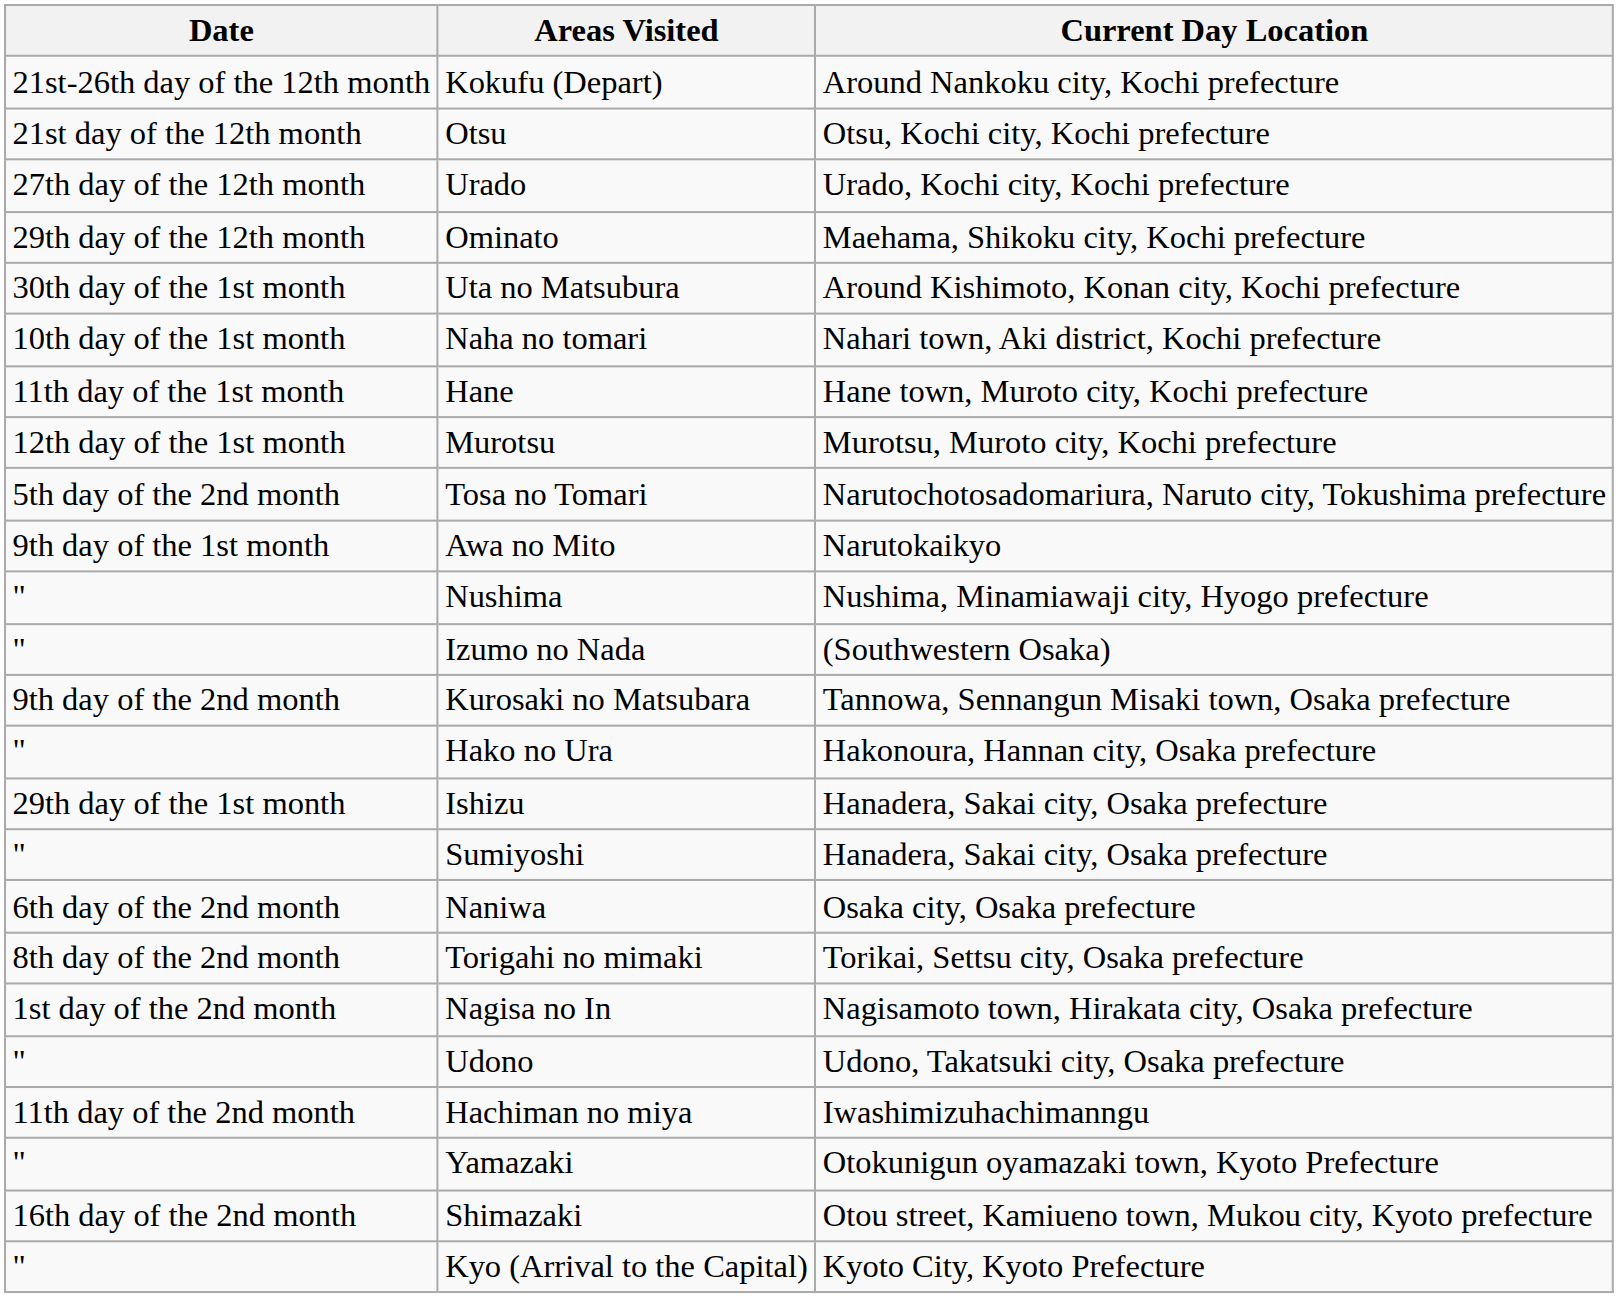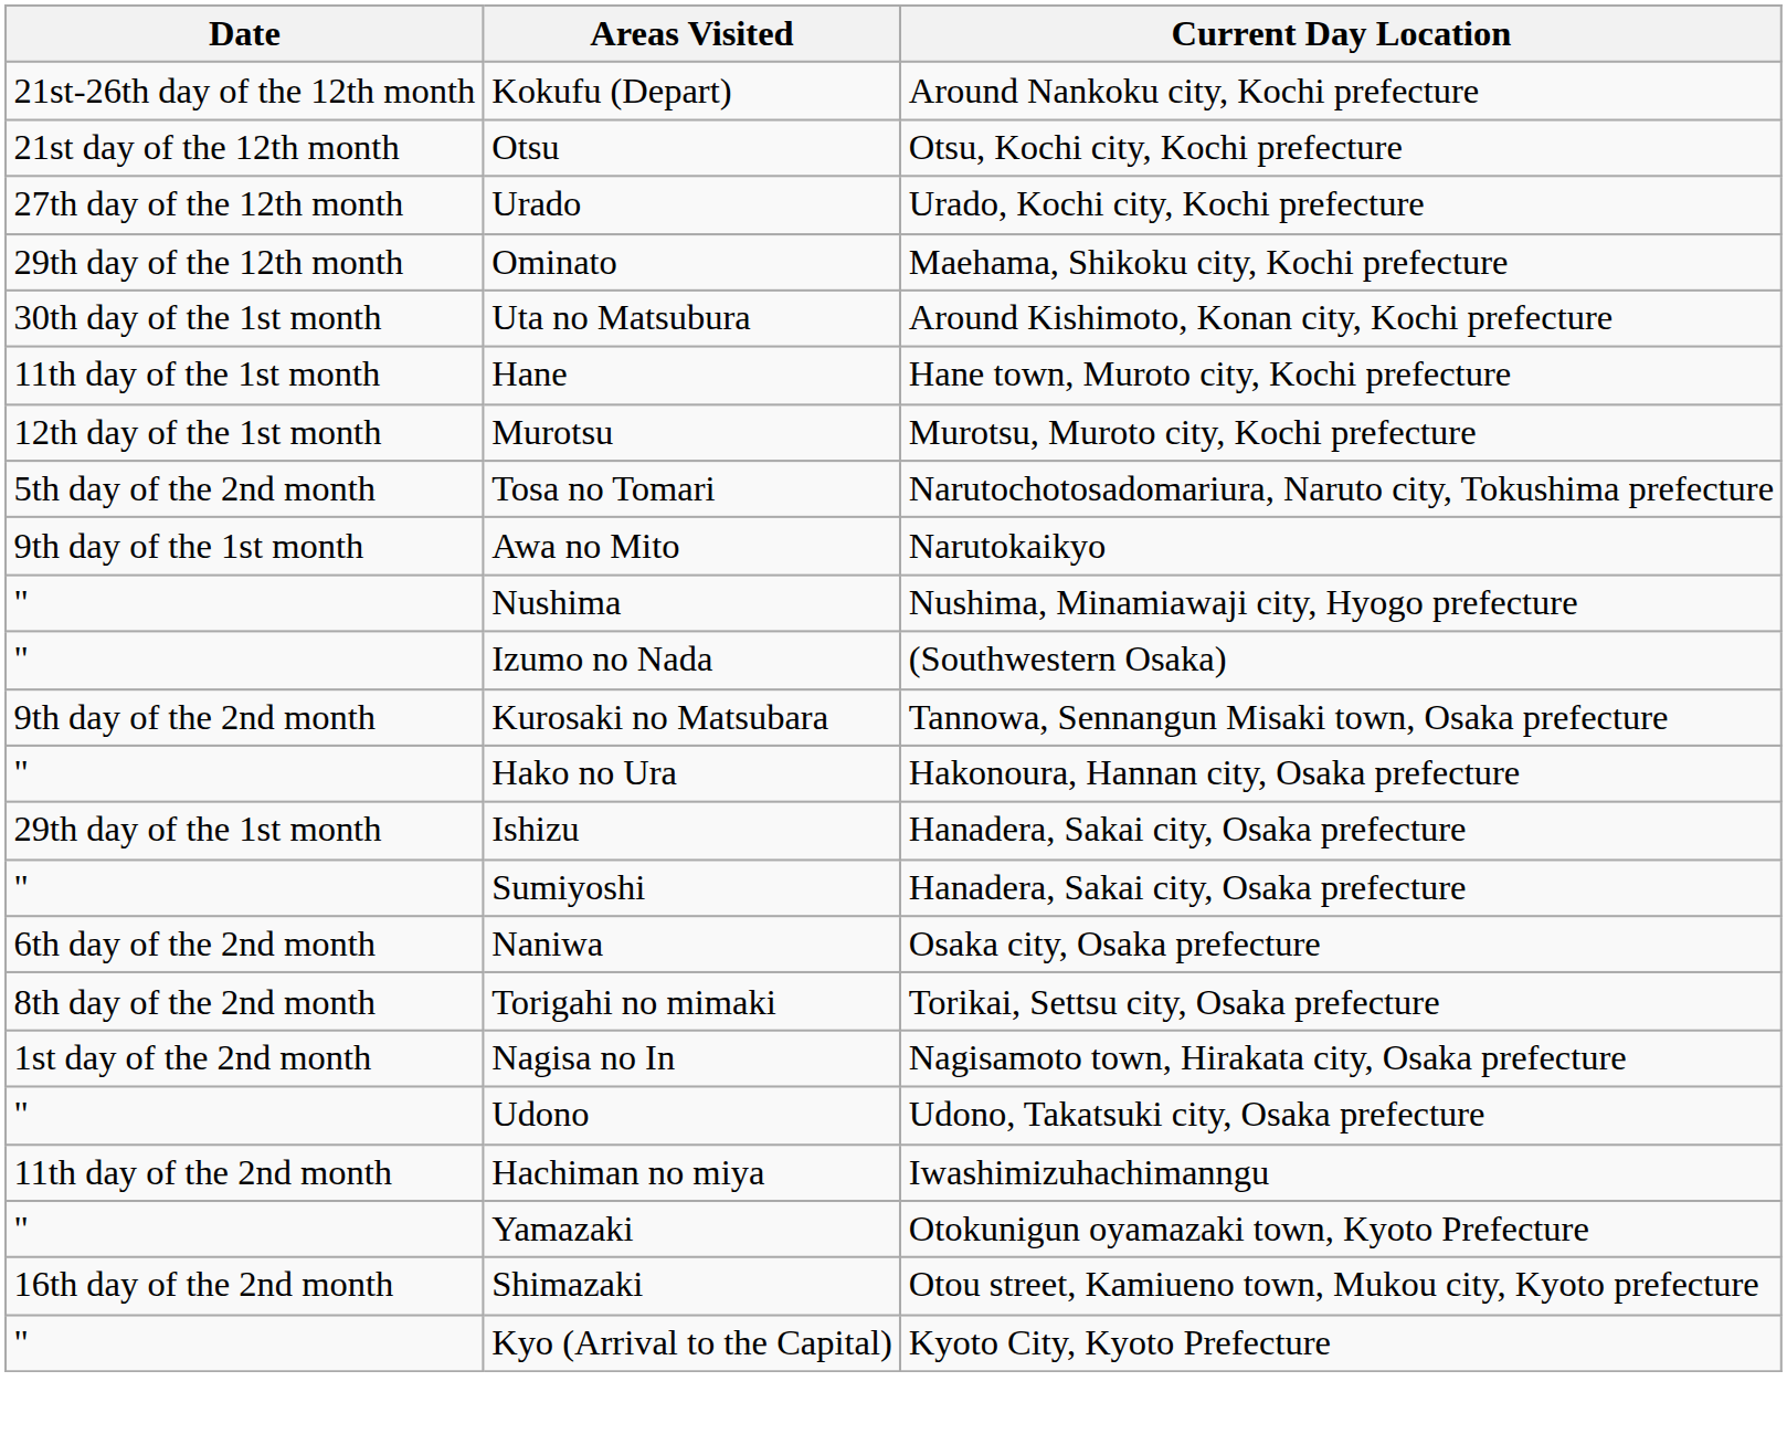- row: 10th day of the 1st month | Naha no tomari | Nahari town, Aki district, Kochi prefecture
